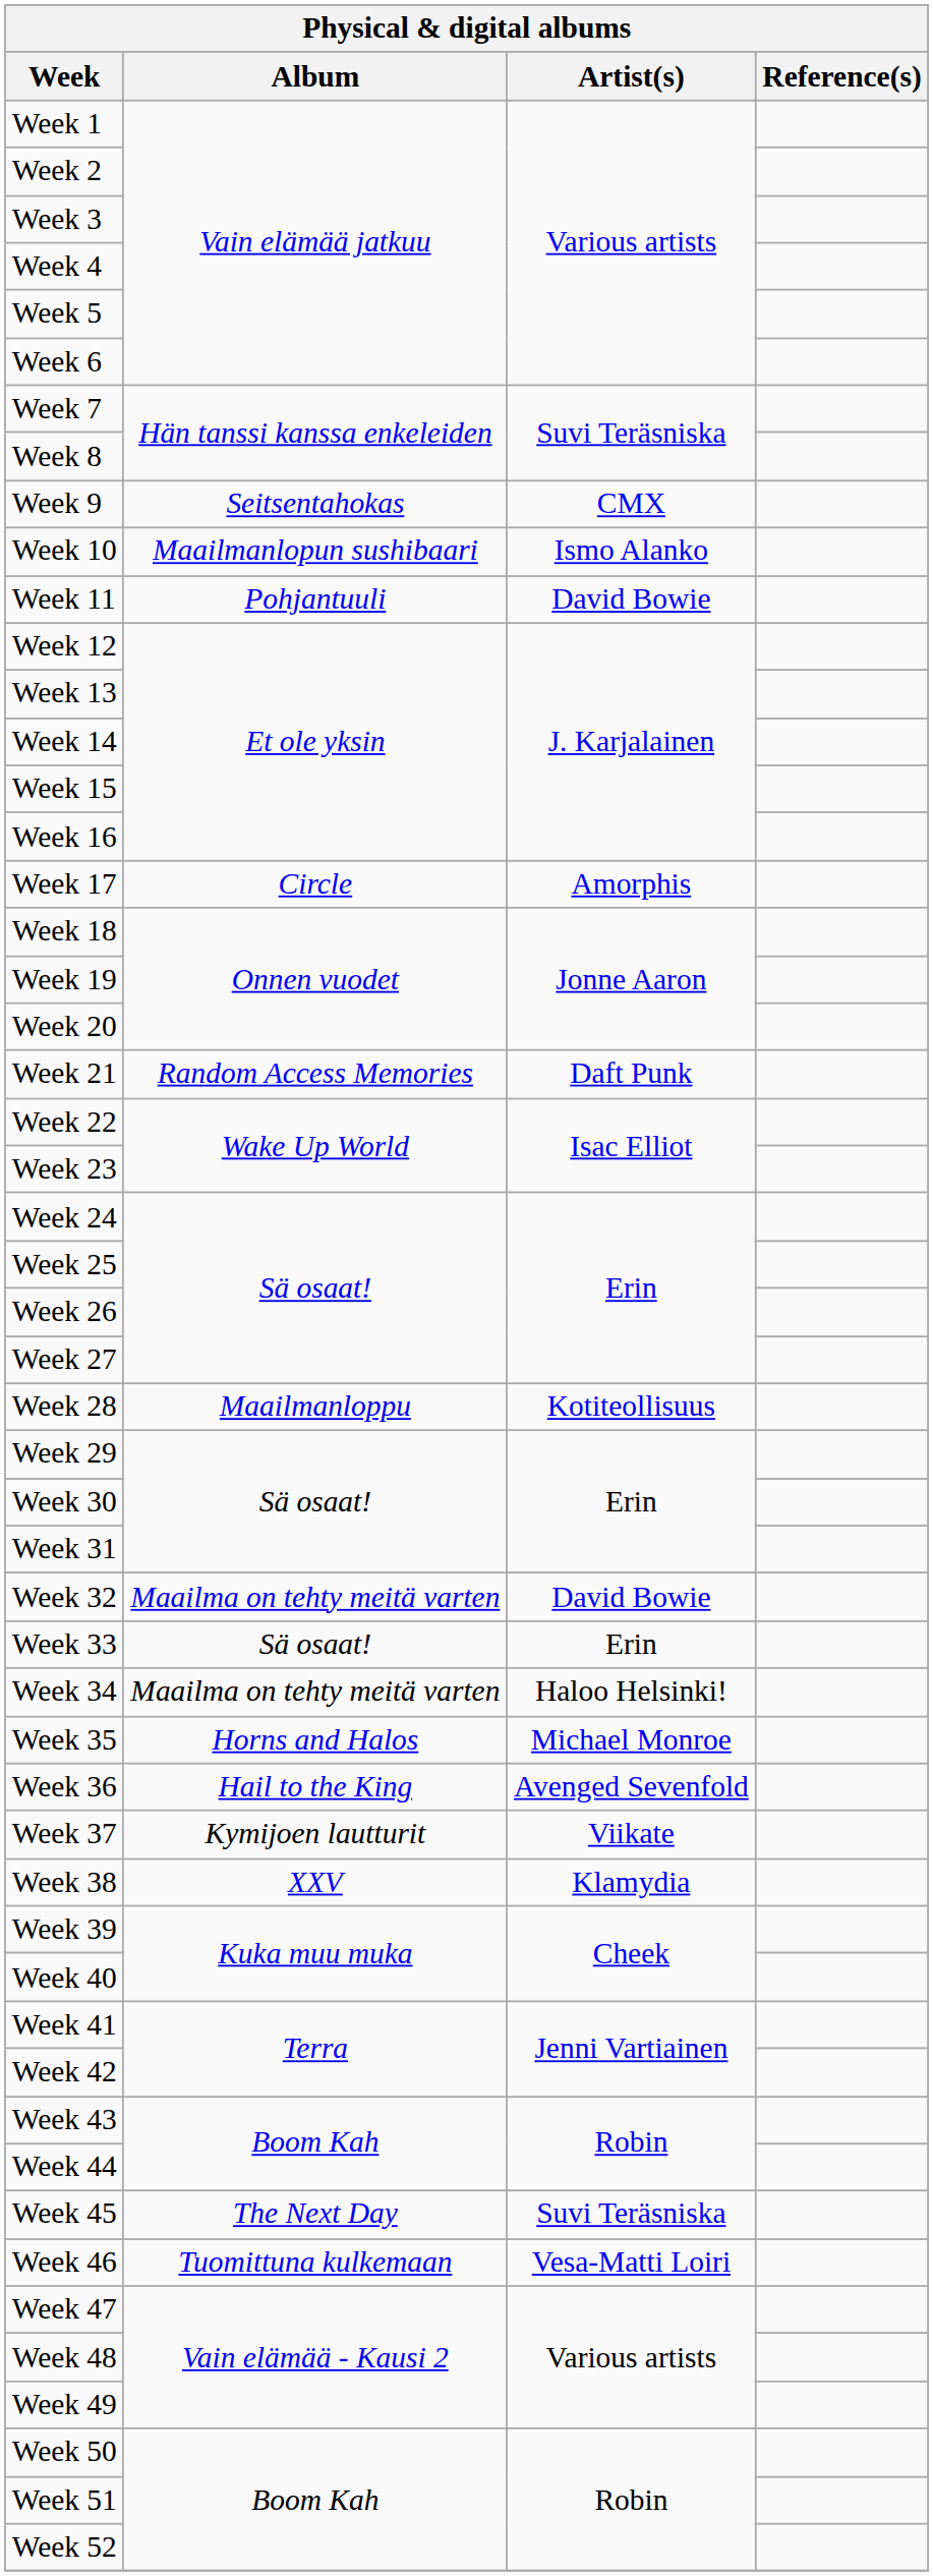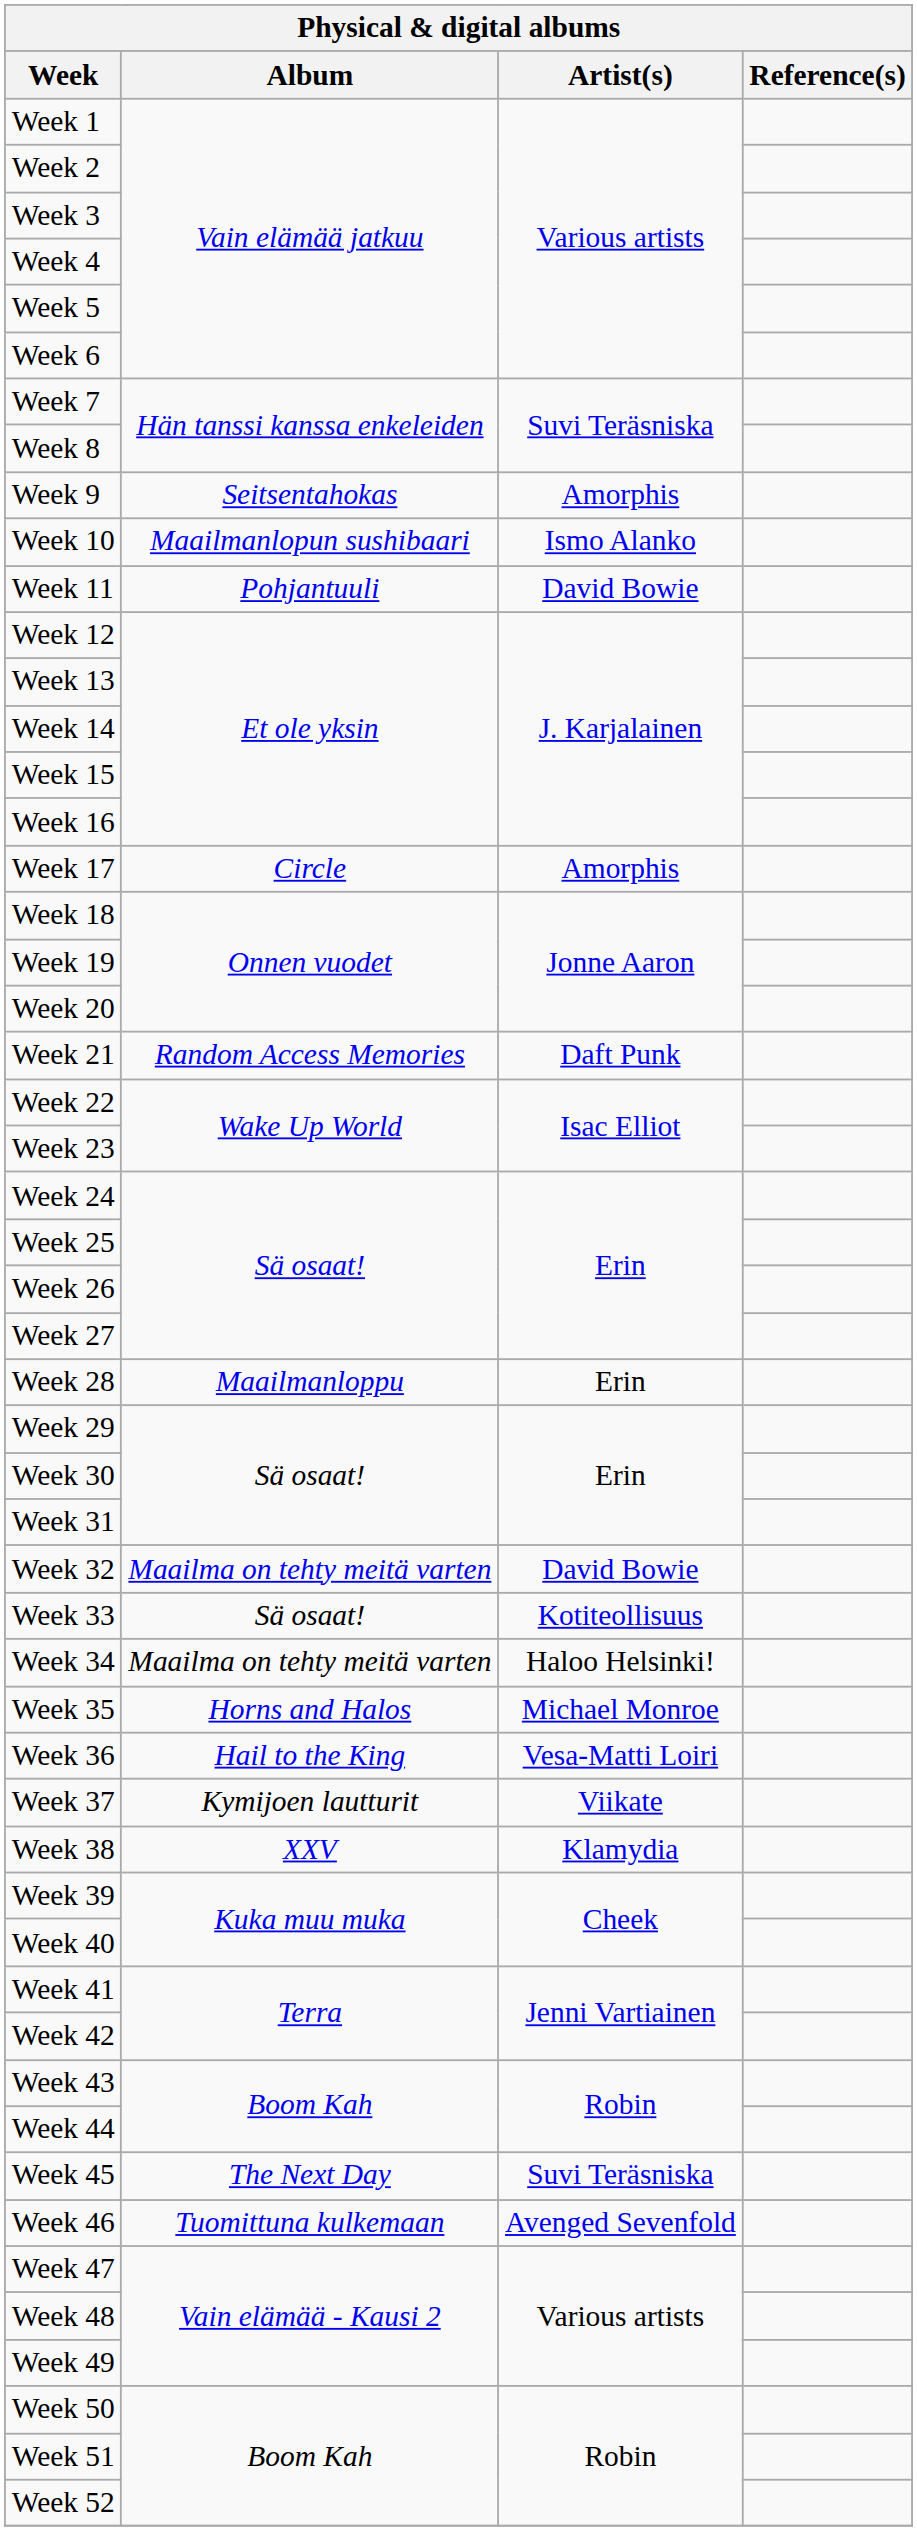Week 9 | Artist(s): CMX -> Amorphis
Week 28 | Artist(s): Kotiteollisuus -> Erin
Week 33 | Artist(s): Erin -> Kotiteollisuus
Week 36 | Artist(s): Avenged Sevenfold -> Vesa-Matti Loiri
Week 46 | Artist(s): Vesa-Matti Loiri -> Avenged Sevenfold
